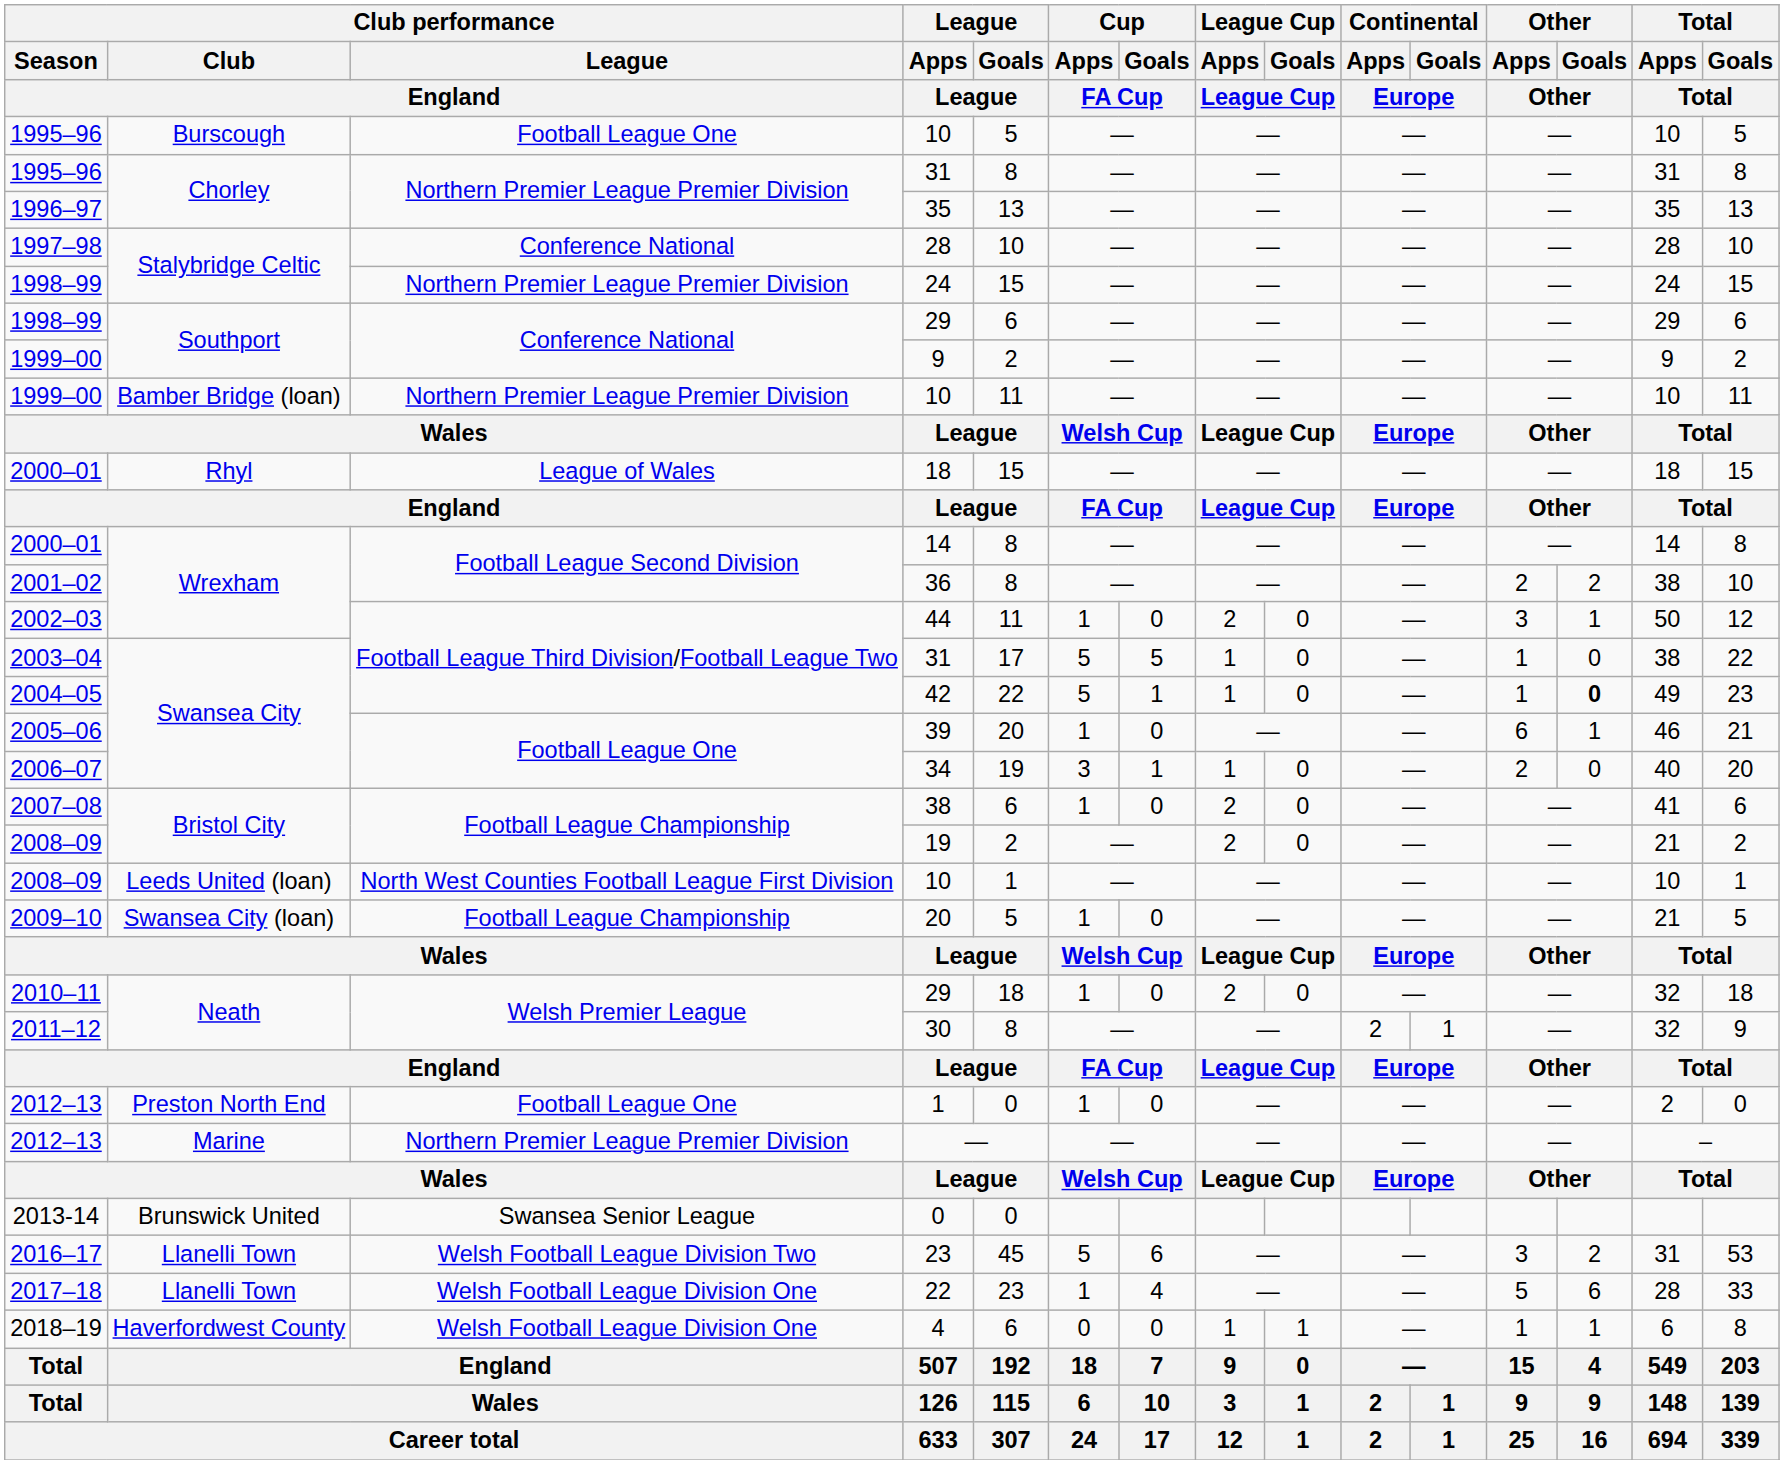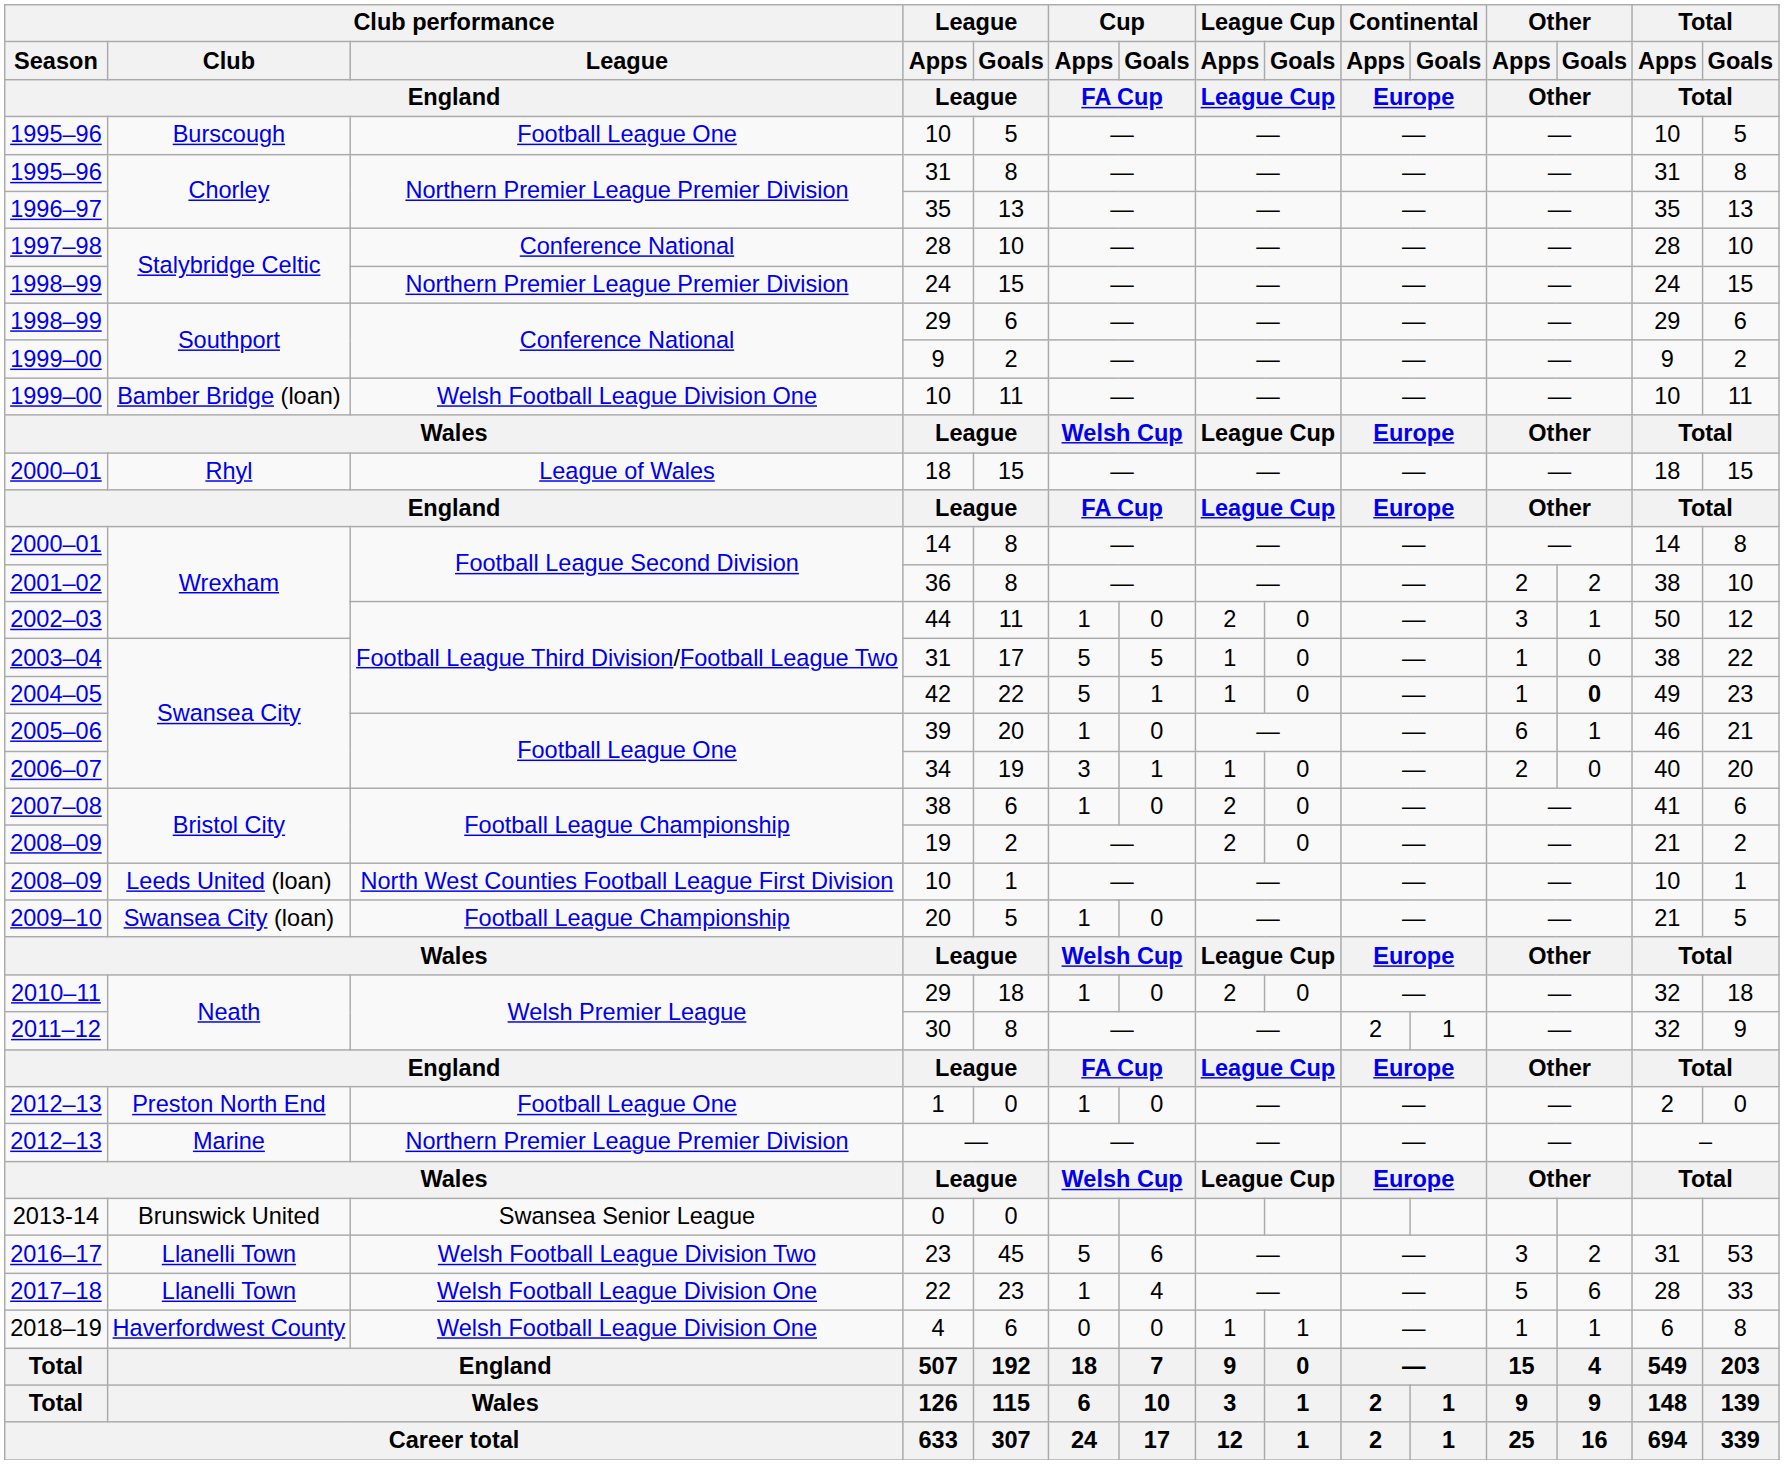1999–00 / 10 | Club performance / League / England: Northern Premier League Premier Division -> Welsh Football League Division One
